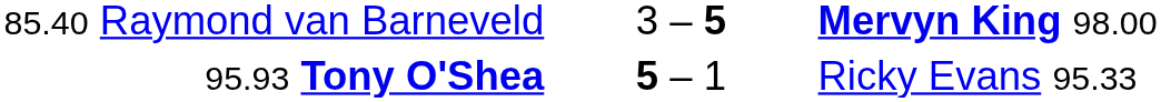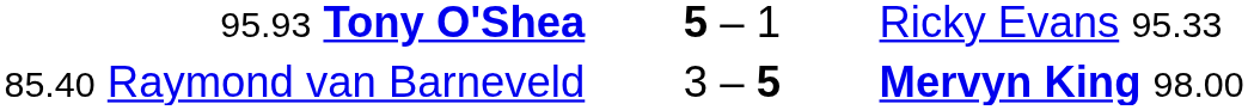rows swapped: 95.93 Tony O'Shea <-> 85.40 Raymond van Barneveld
